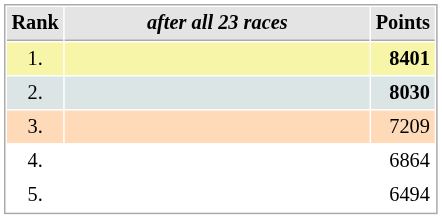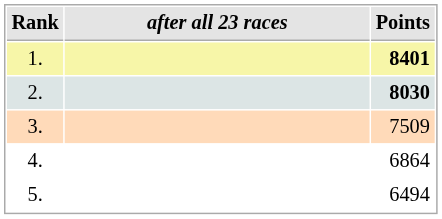3. | Points: 7209 -> 7509
